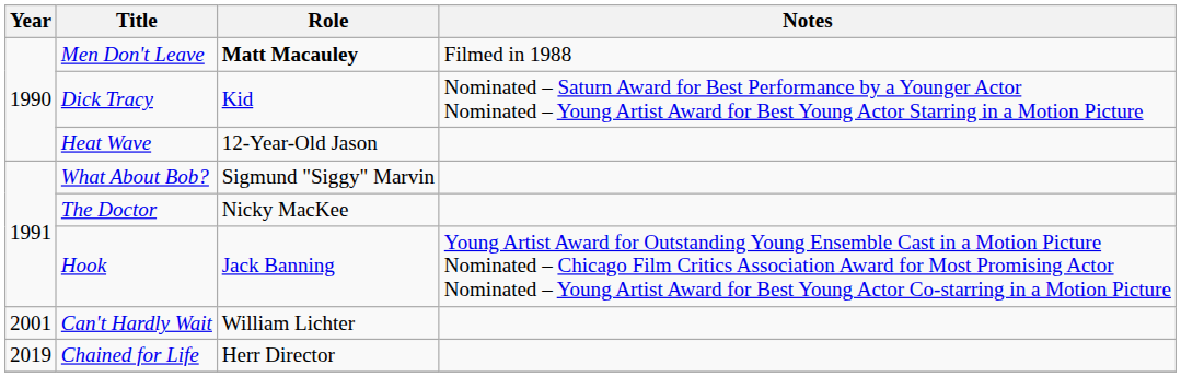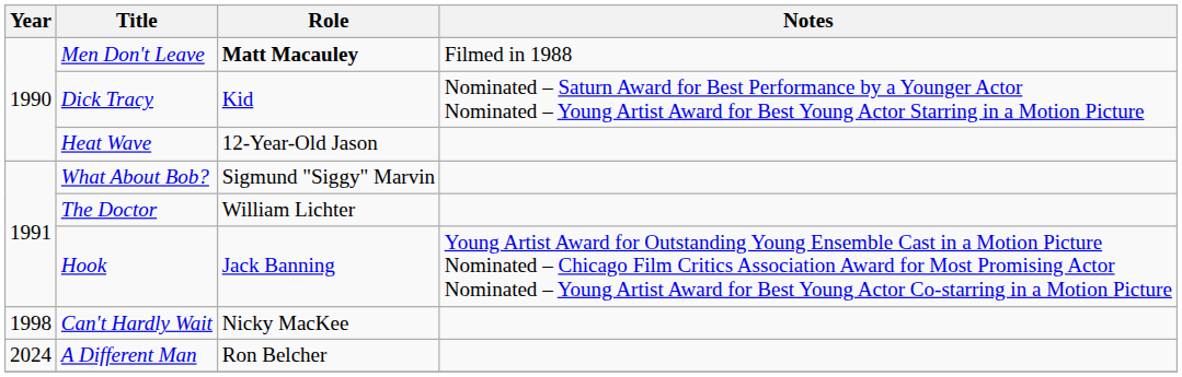The Doctor | Role: Nicky MacKee -> William Lichter
Can't Hardly Wait | Year: 2001 -> 1998
Can't Hardly Wait | Role: William Lichter -> Nicky MacKee
- row: 2019 | Chained for Life | Herr Director
+ row: 2024 | A Different Man | Ron Belcher
